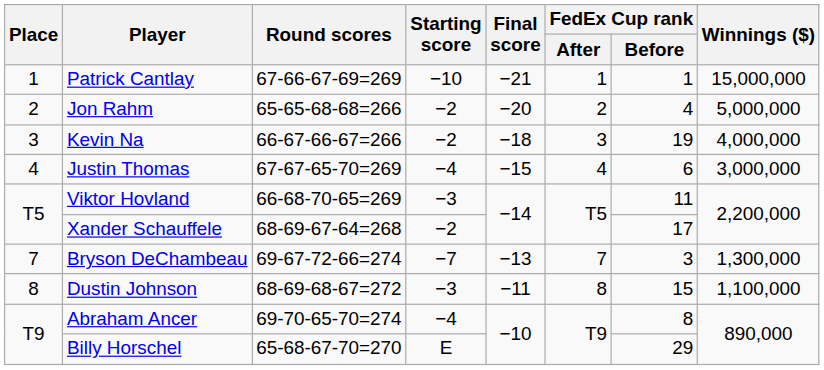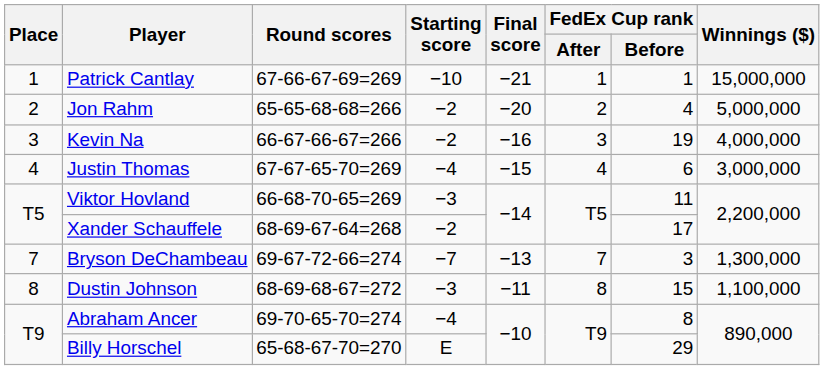Kevin Na | Final score: −18 -> −16
